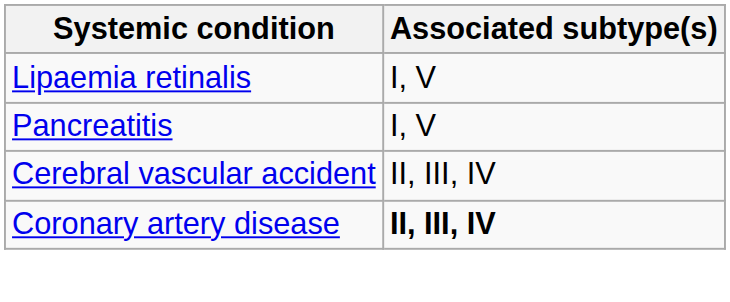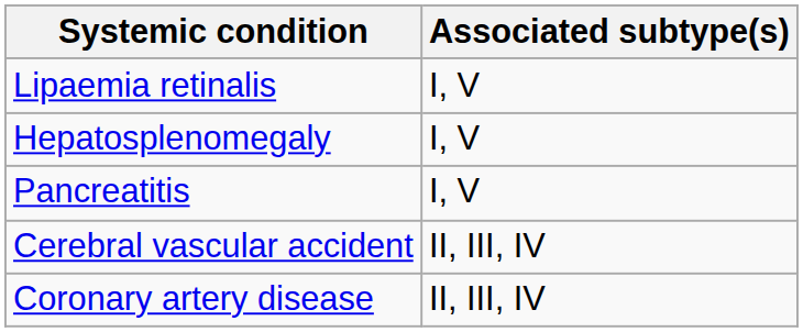+ row: Hepatosplenomegaly | I, V
Coronary artery disease | Associated subtype(s): bold -> normal
